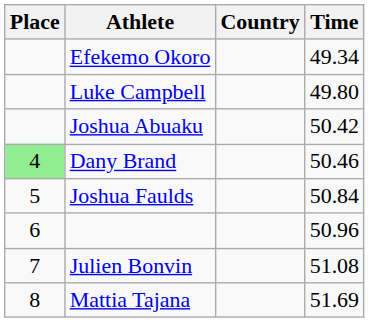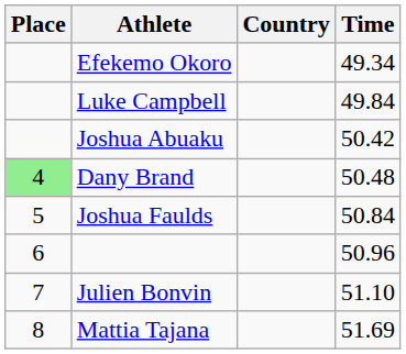Luke Campbell | Time: 49.80 -> 49.84
Dany Brand | Time: 50.46 -> 50.48
Julien Bonvin | Time: 51.08 -> 51.10
